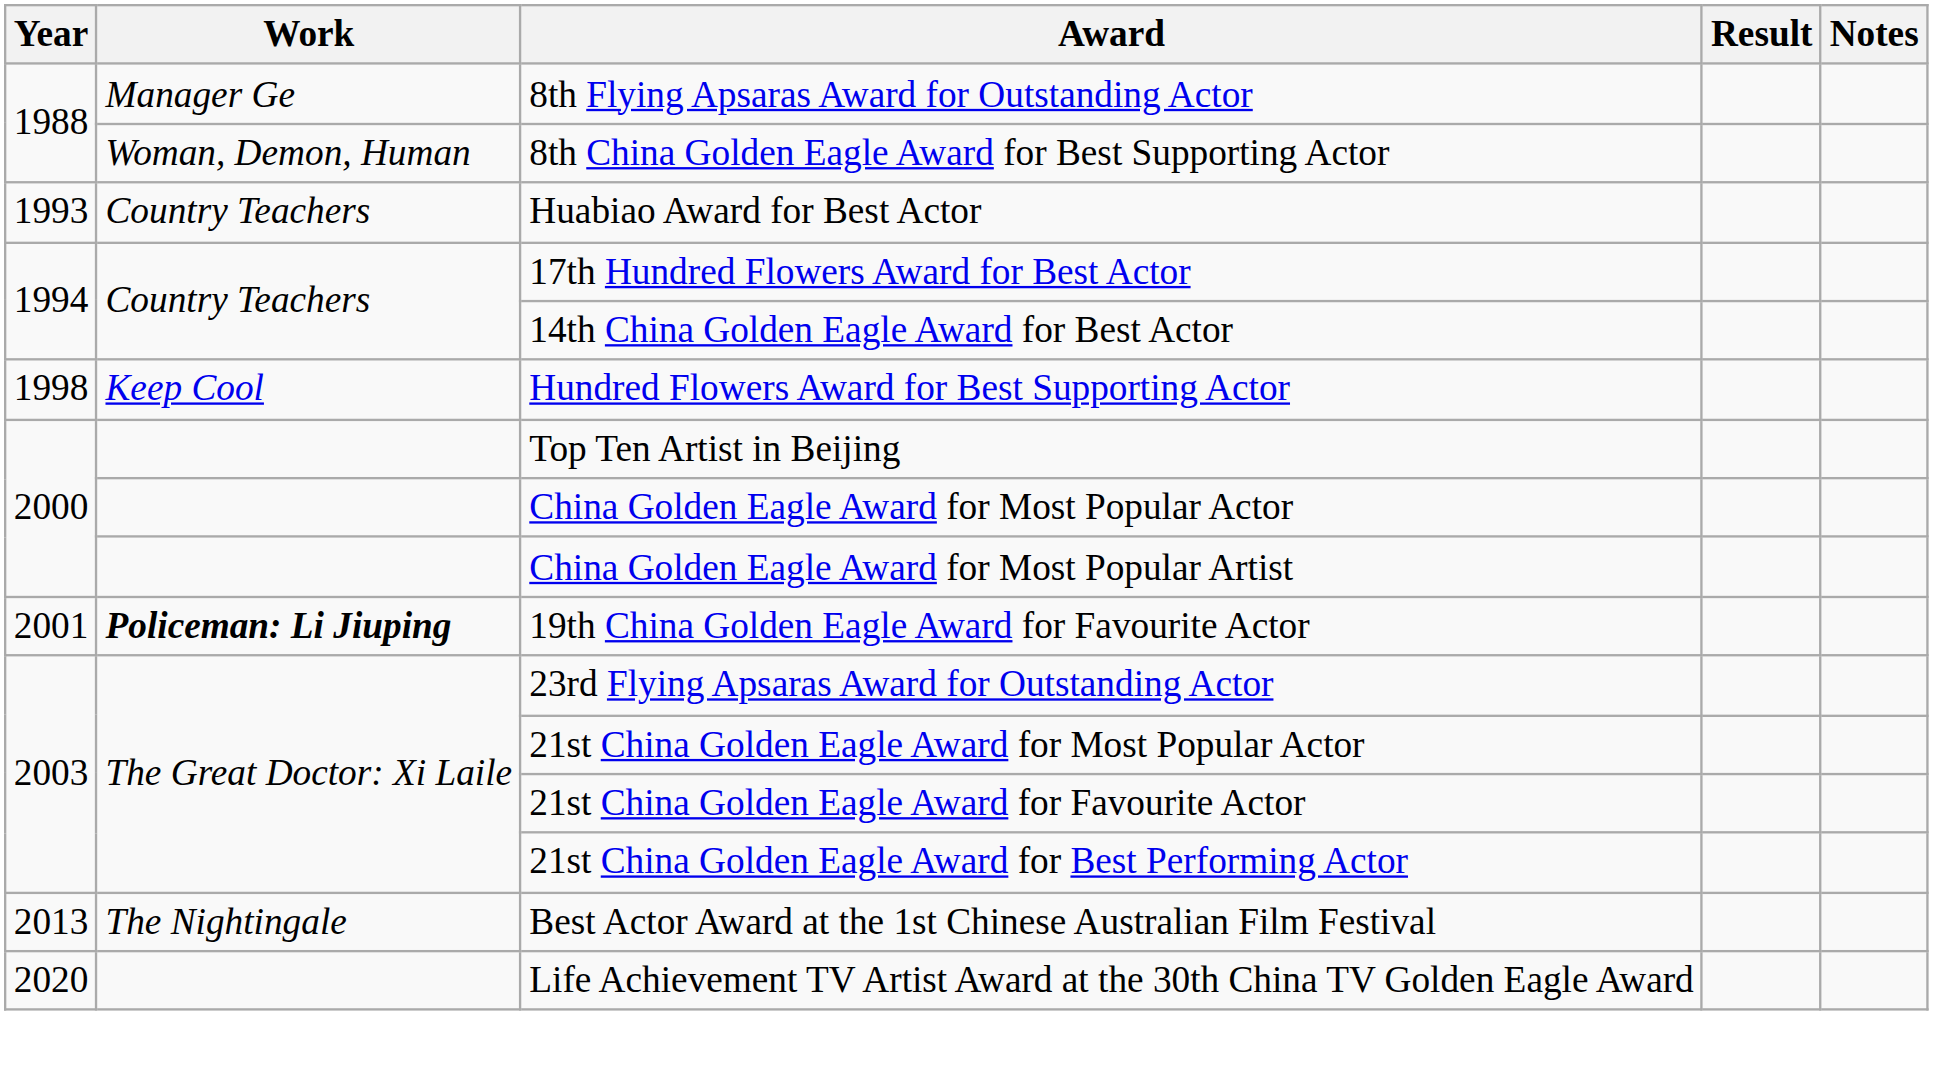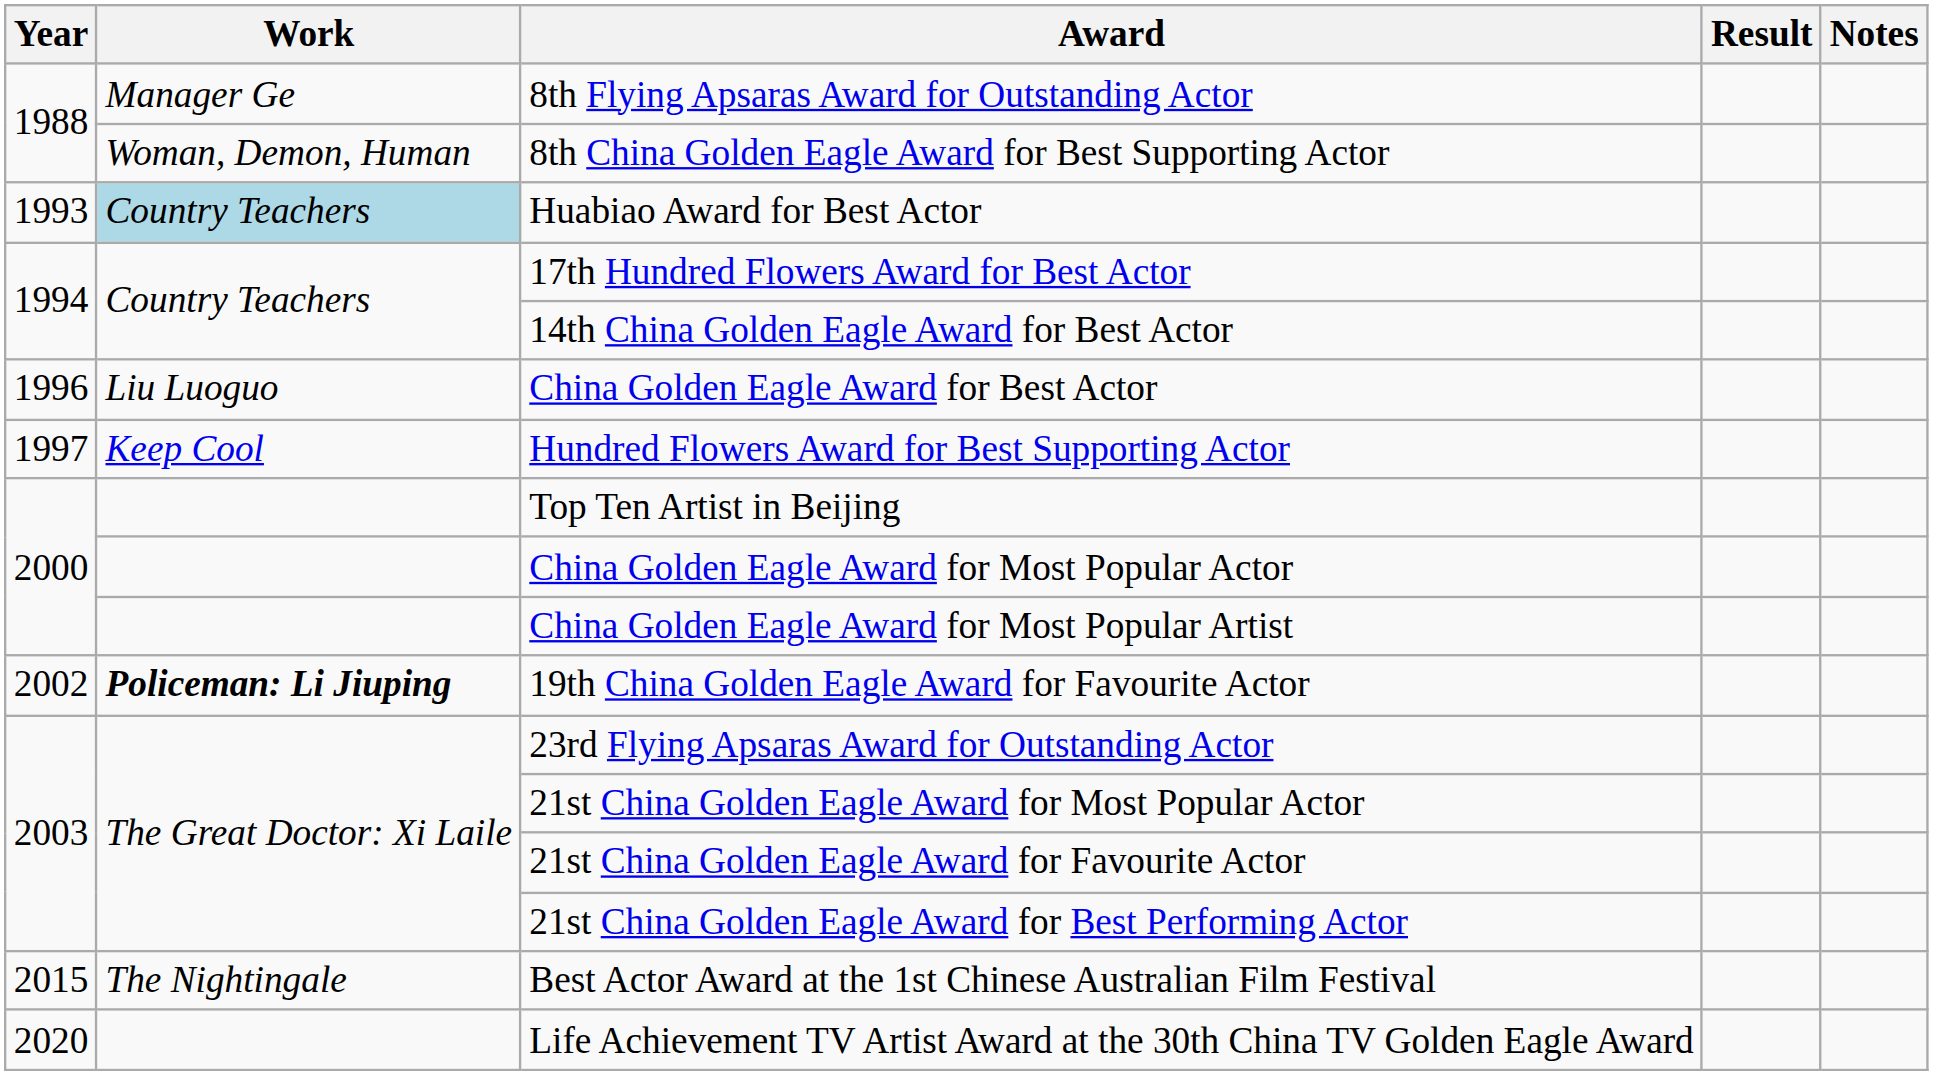Huabiao Award for Best Actor | Work: no background -> lightblue background
+ row: 1996 | Liu Luoguo | China Golden Eagle Award for Best Actor
Hundred Flowers Award for Best Supporting Actor | Year: 1998 -> 1997
19th China Golden Eagle Award for Favourite Actor | Year: 2001 -> 2002
Best Actor Award at the 1st Chinese Australian Film Festival | Year: 2013 -> 2015
